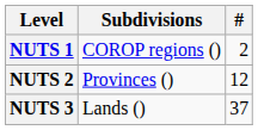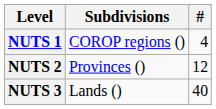NUTS 1 | #: 2 -> 4
NUTS 3 | #: 37 -> 40
